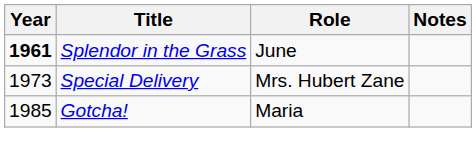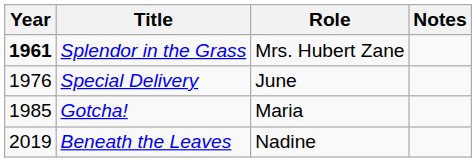Splendor in the Grass | Role: June -> Mrs. Hubert Zane
Special Delivery | Year: 1973 -> 1976
Special Delivery | Role: Mrs. Hubert Zane -> June
+ row: 2019 | Beneath the Leaves | Nadine
